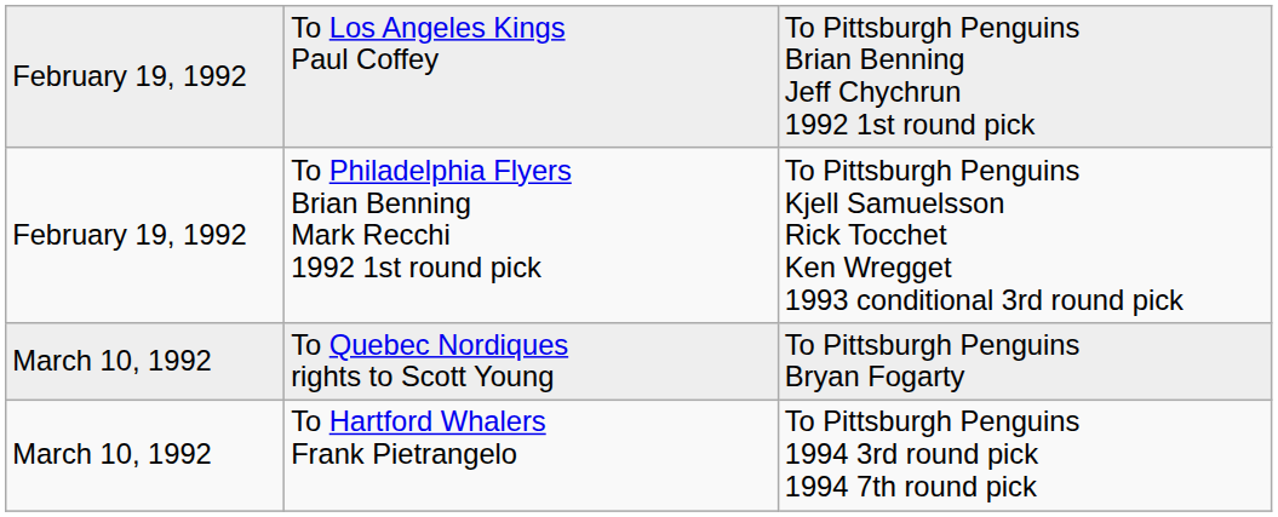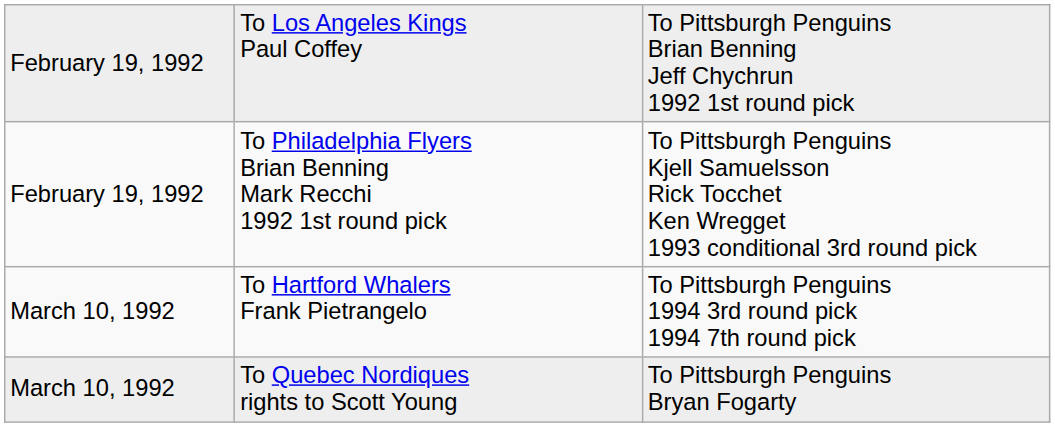rows swapped: To Quebec Nordiques rights to Scott Young <-> To Hartford Whalers Frank Pietrangelo
